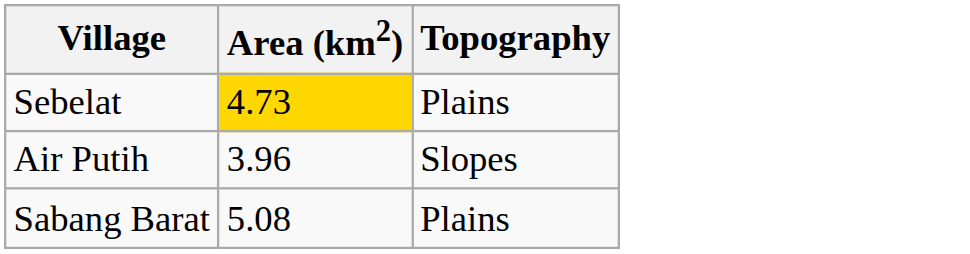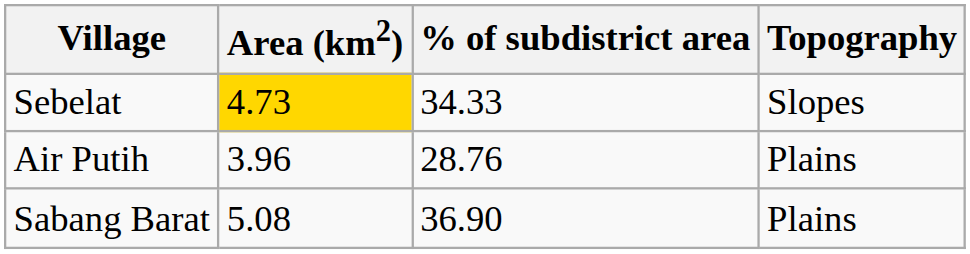+ column: % of subdistrict area | 34.33 | 28.76 | 36.90
Sebelat | Topography: Plains -> Slopes
Air Putih | Topography: Slopes -> Plains
